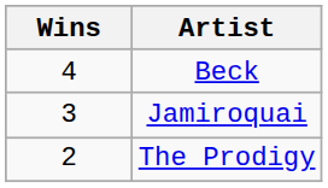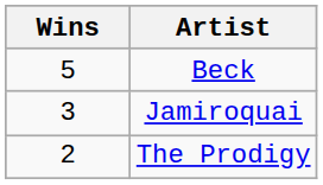Beck | Wins: 4 -> 5
